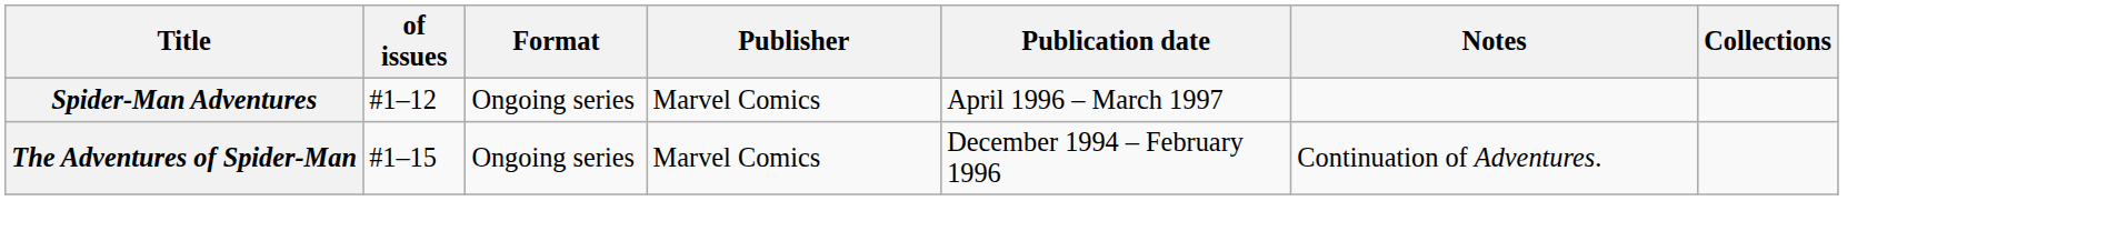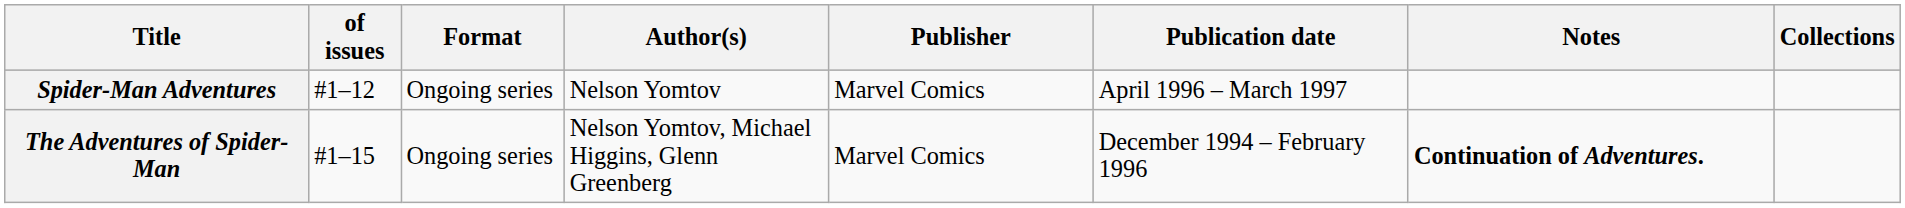+ column: Author(s) | Nelson Yomtov | Nelson Yomtov, Michael Higgins, Glenn Greenberg
The Adventures of Spider-Man | Notes: normal -> bold
